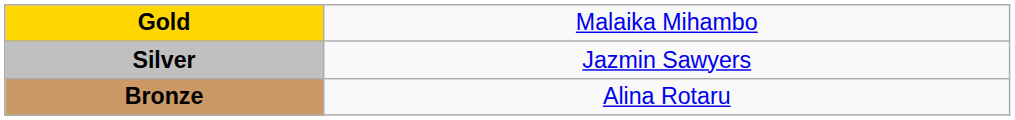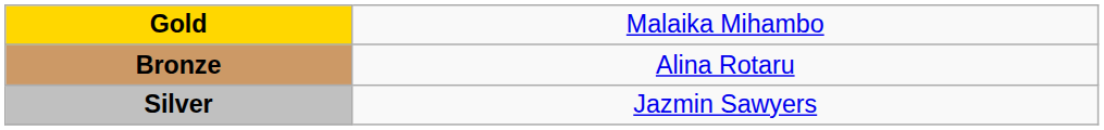rows swapped: Silver <-> Bronze
